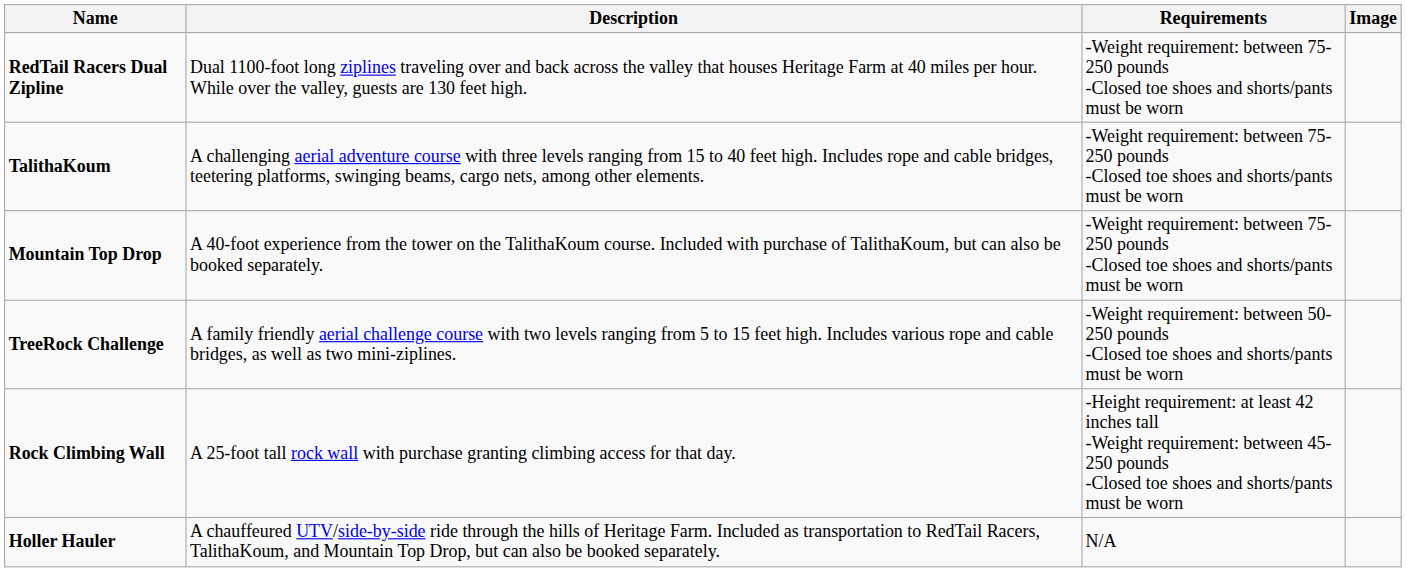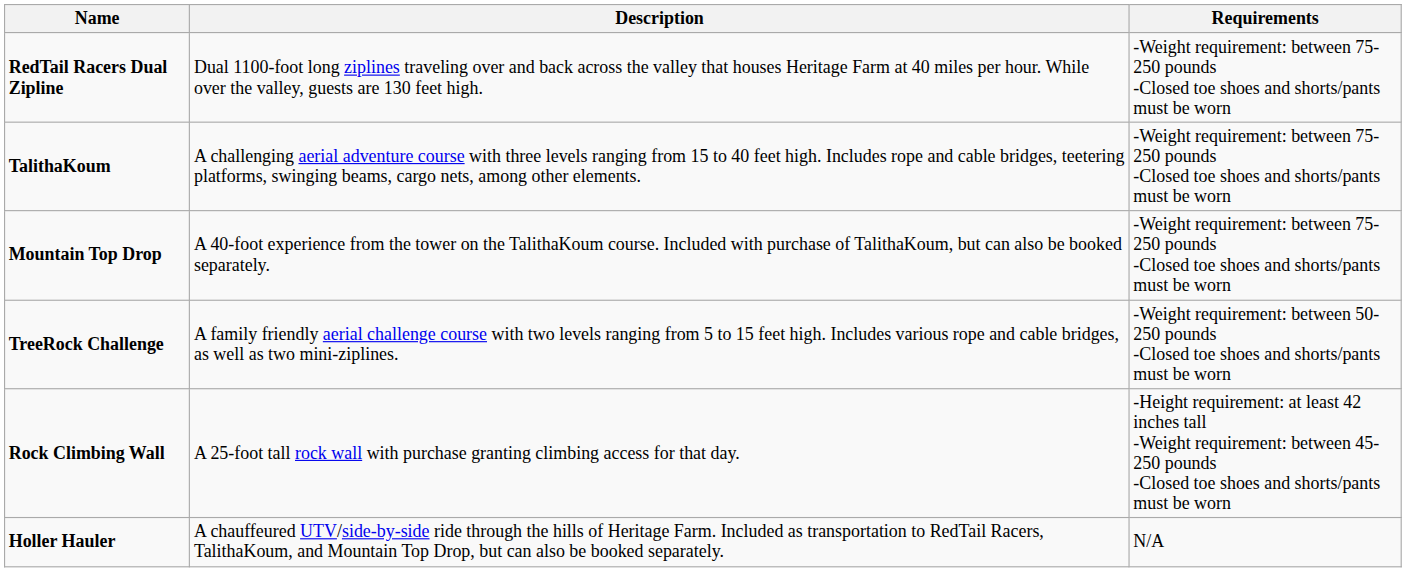- column: Image
